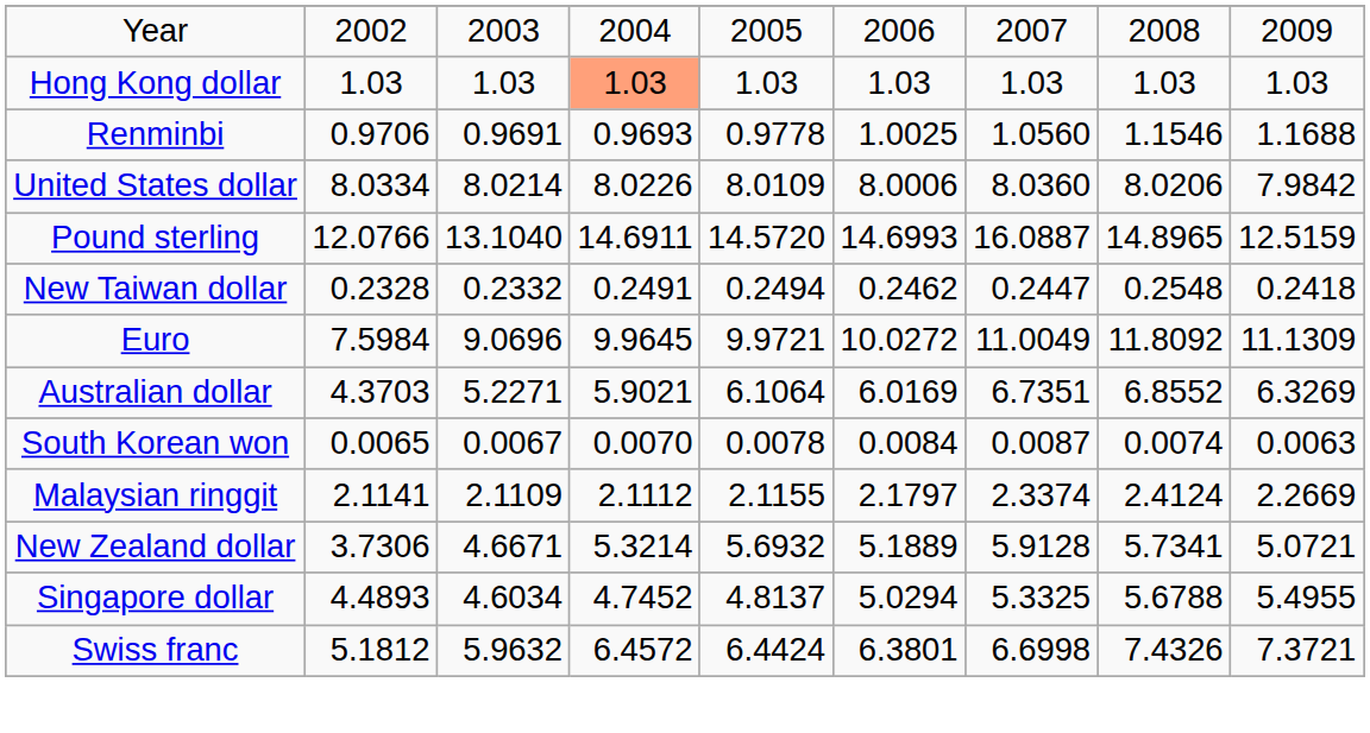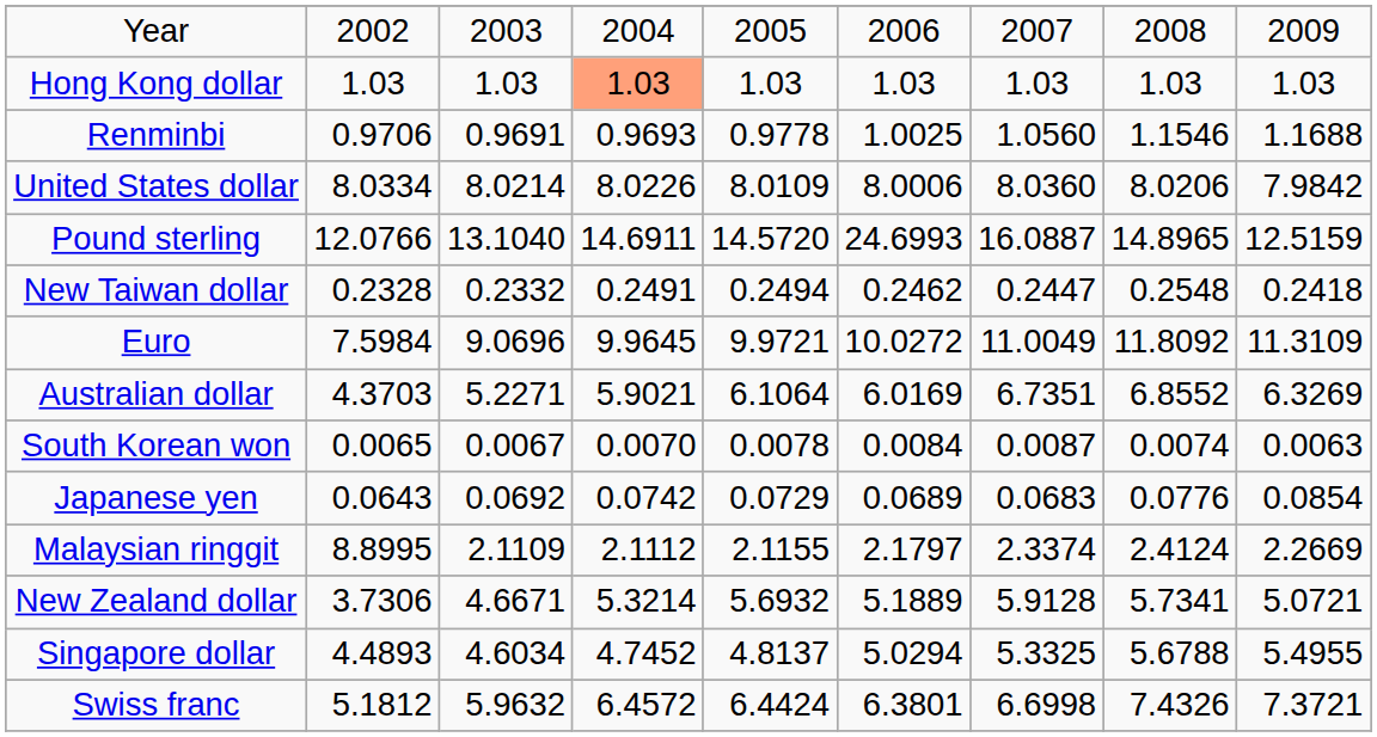Pound sterling | column 6: 14.6993 -> 24.6993
Euro | column 9: 11.1309 -> 11.3109
+ row: Japanese yen | 0.0643 | 0.0692 | 0.0742 | 0.0729 | 0.0689 | 0.0683 | 0.0776 | 0.0854
Malaysian ringgit | column 2: 2.1141 -> 8.8995
